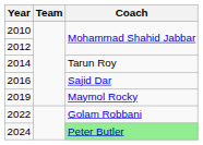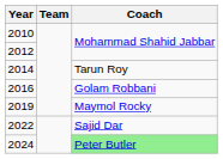2016 | Coach: Sajid Dar -> Golam Robbani
2022 | Coach: Golam Robbani -> Sajid Dar
